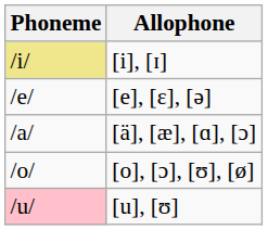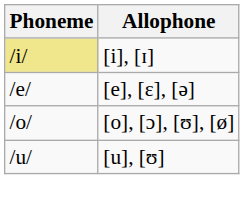- row: /a/ | [ä], [æ], [ɑ], [ɔ]
[u], [ʊ] | Phoneme: pink background -> no background
